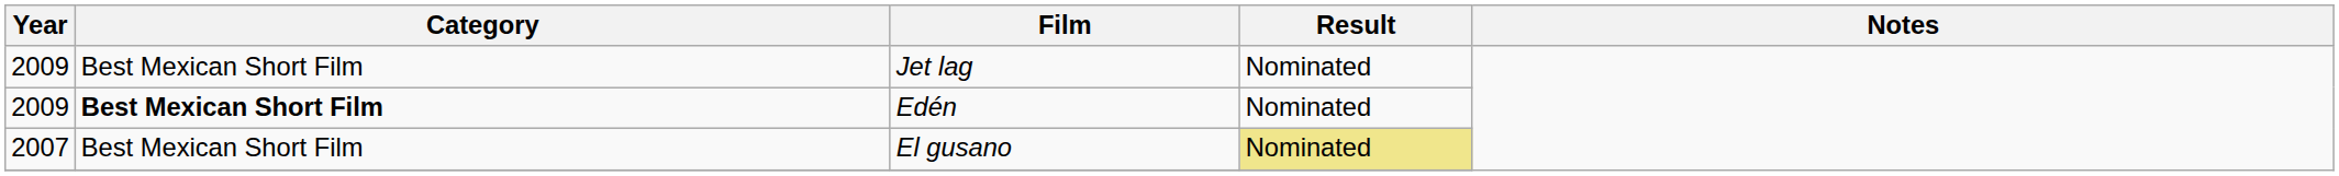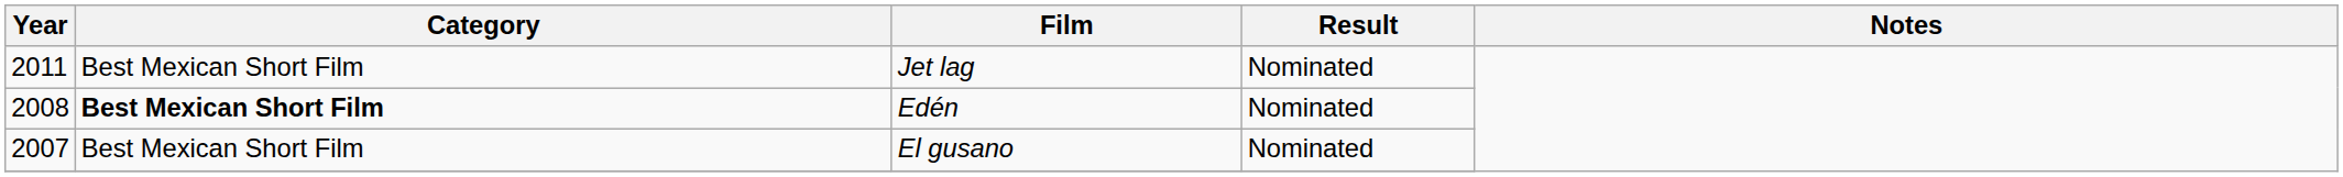Jet lag | Year: 2009 -> 2011
Edén | Year: 2009 -> 2008
El gusano | Result: khaki background -> no background
